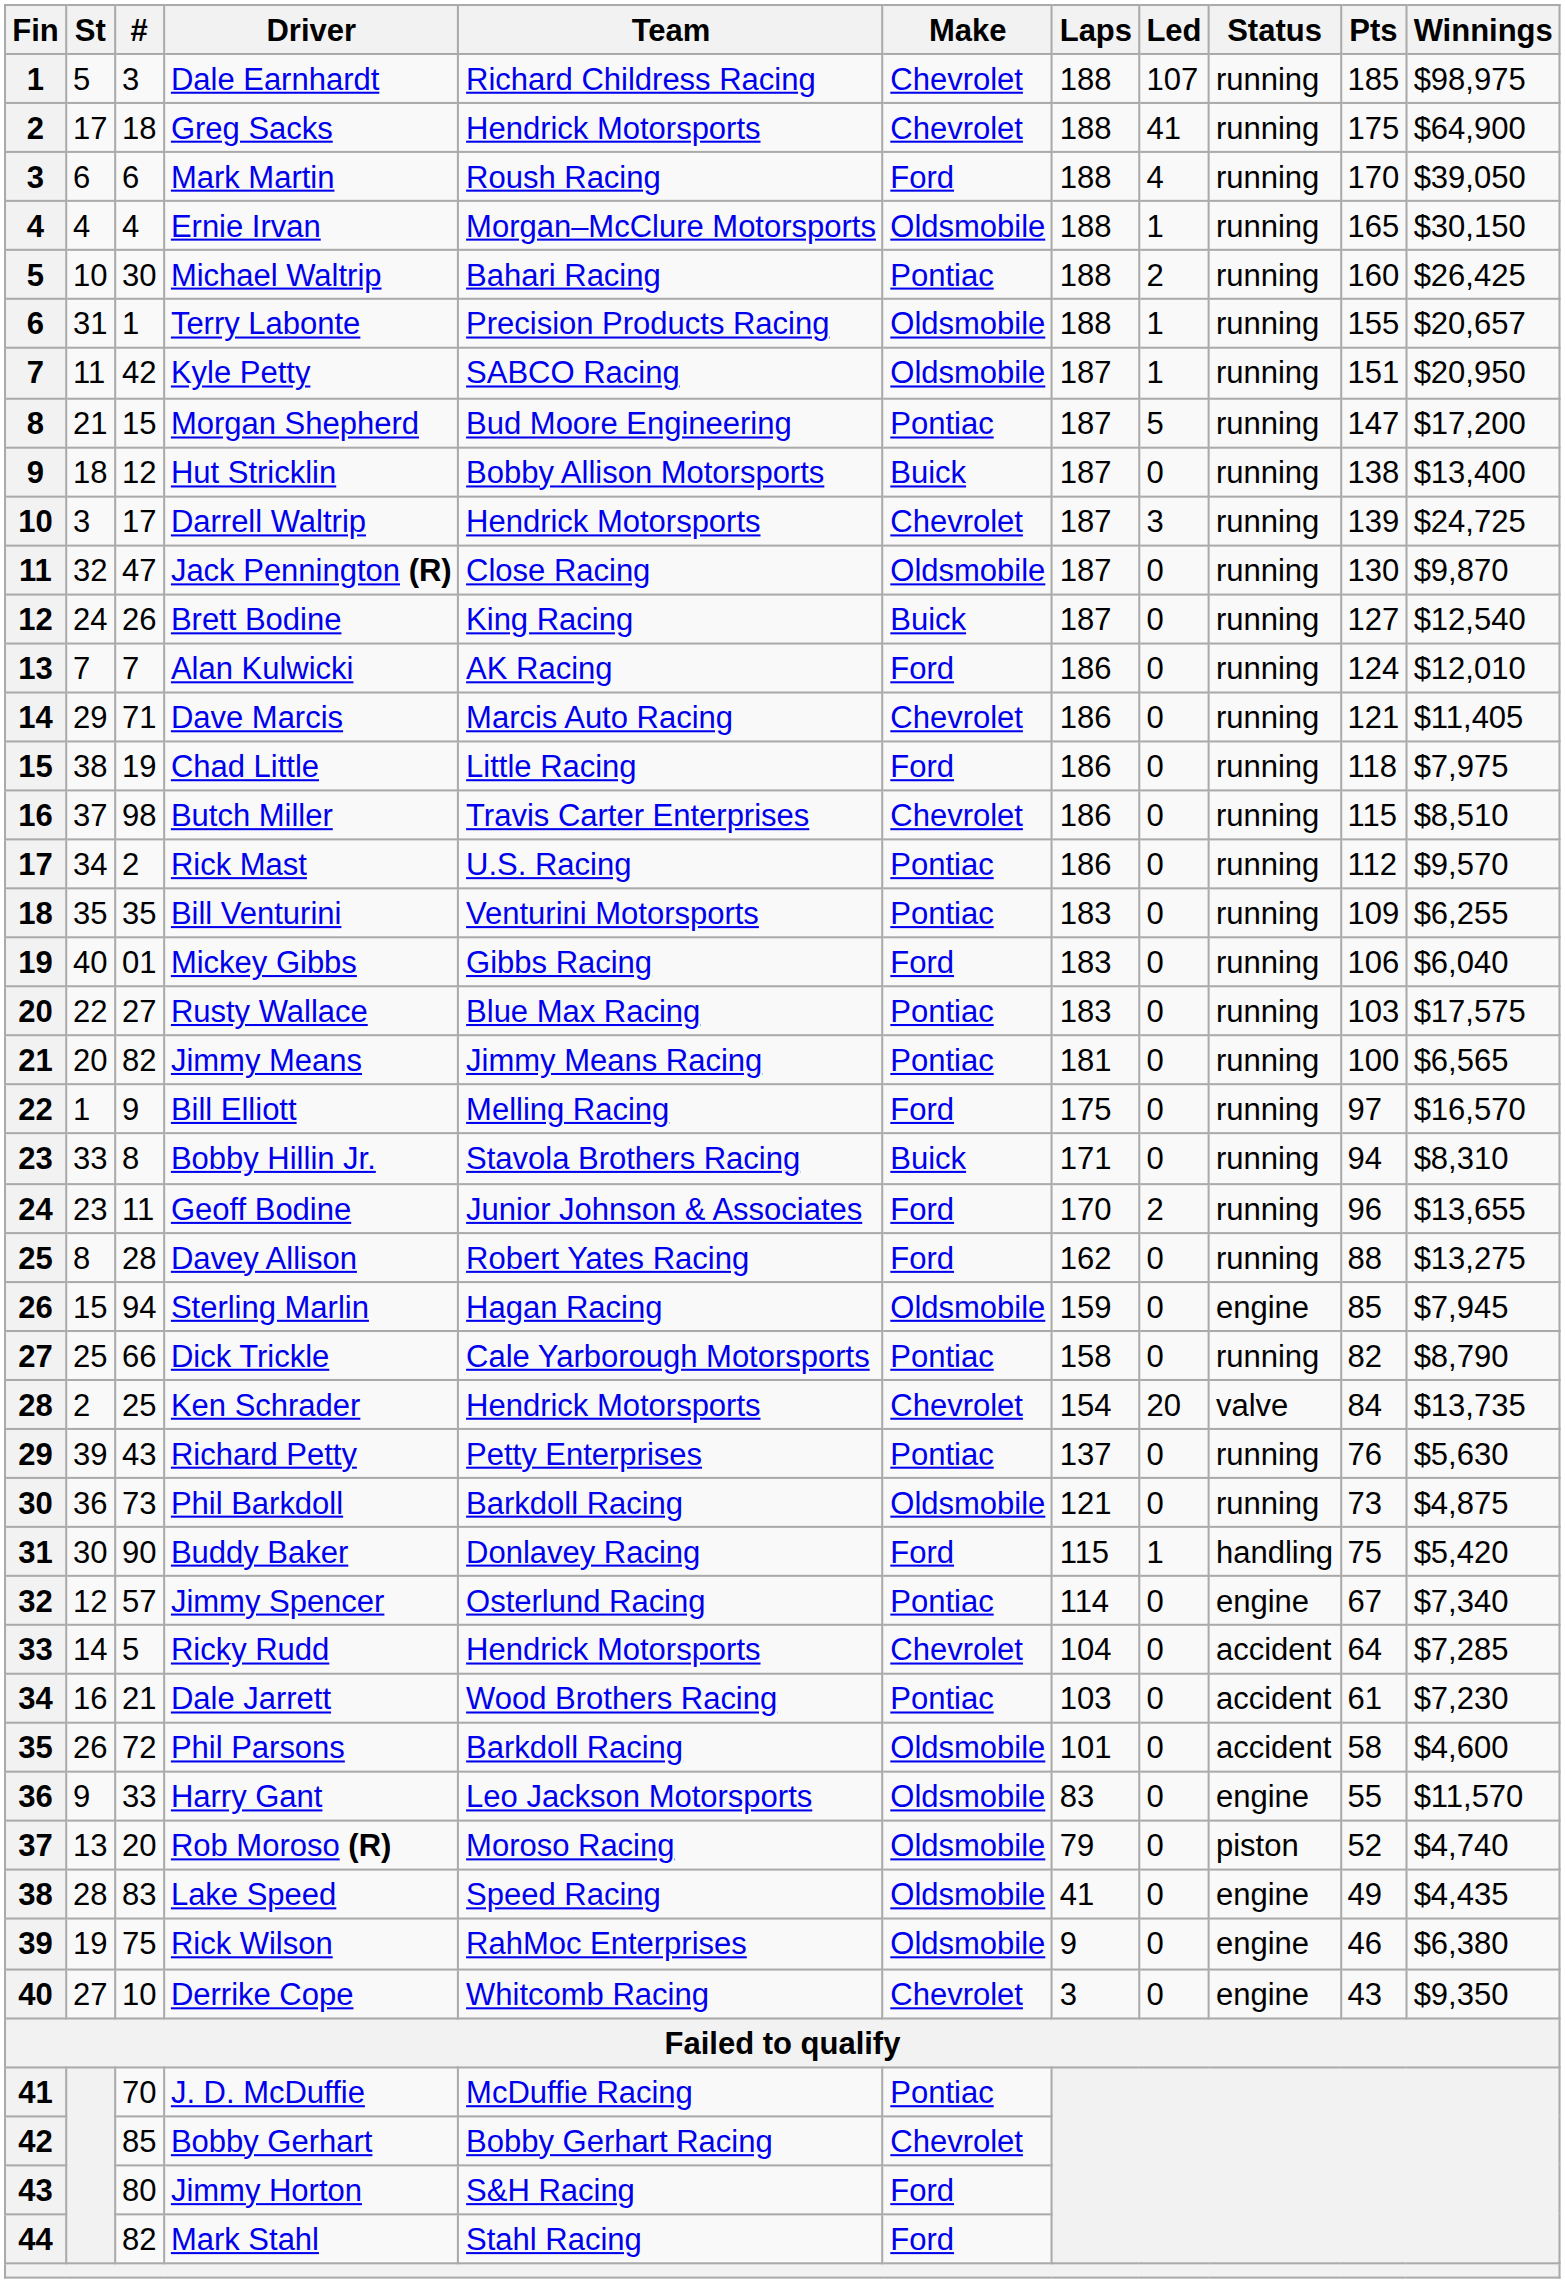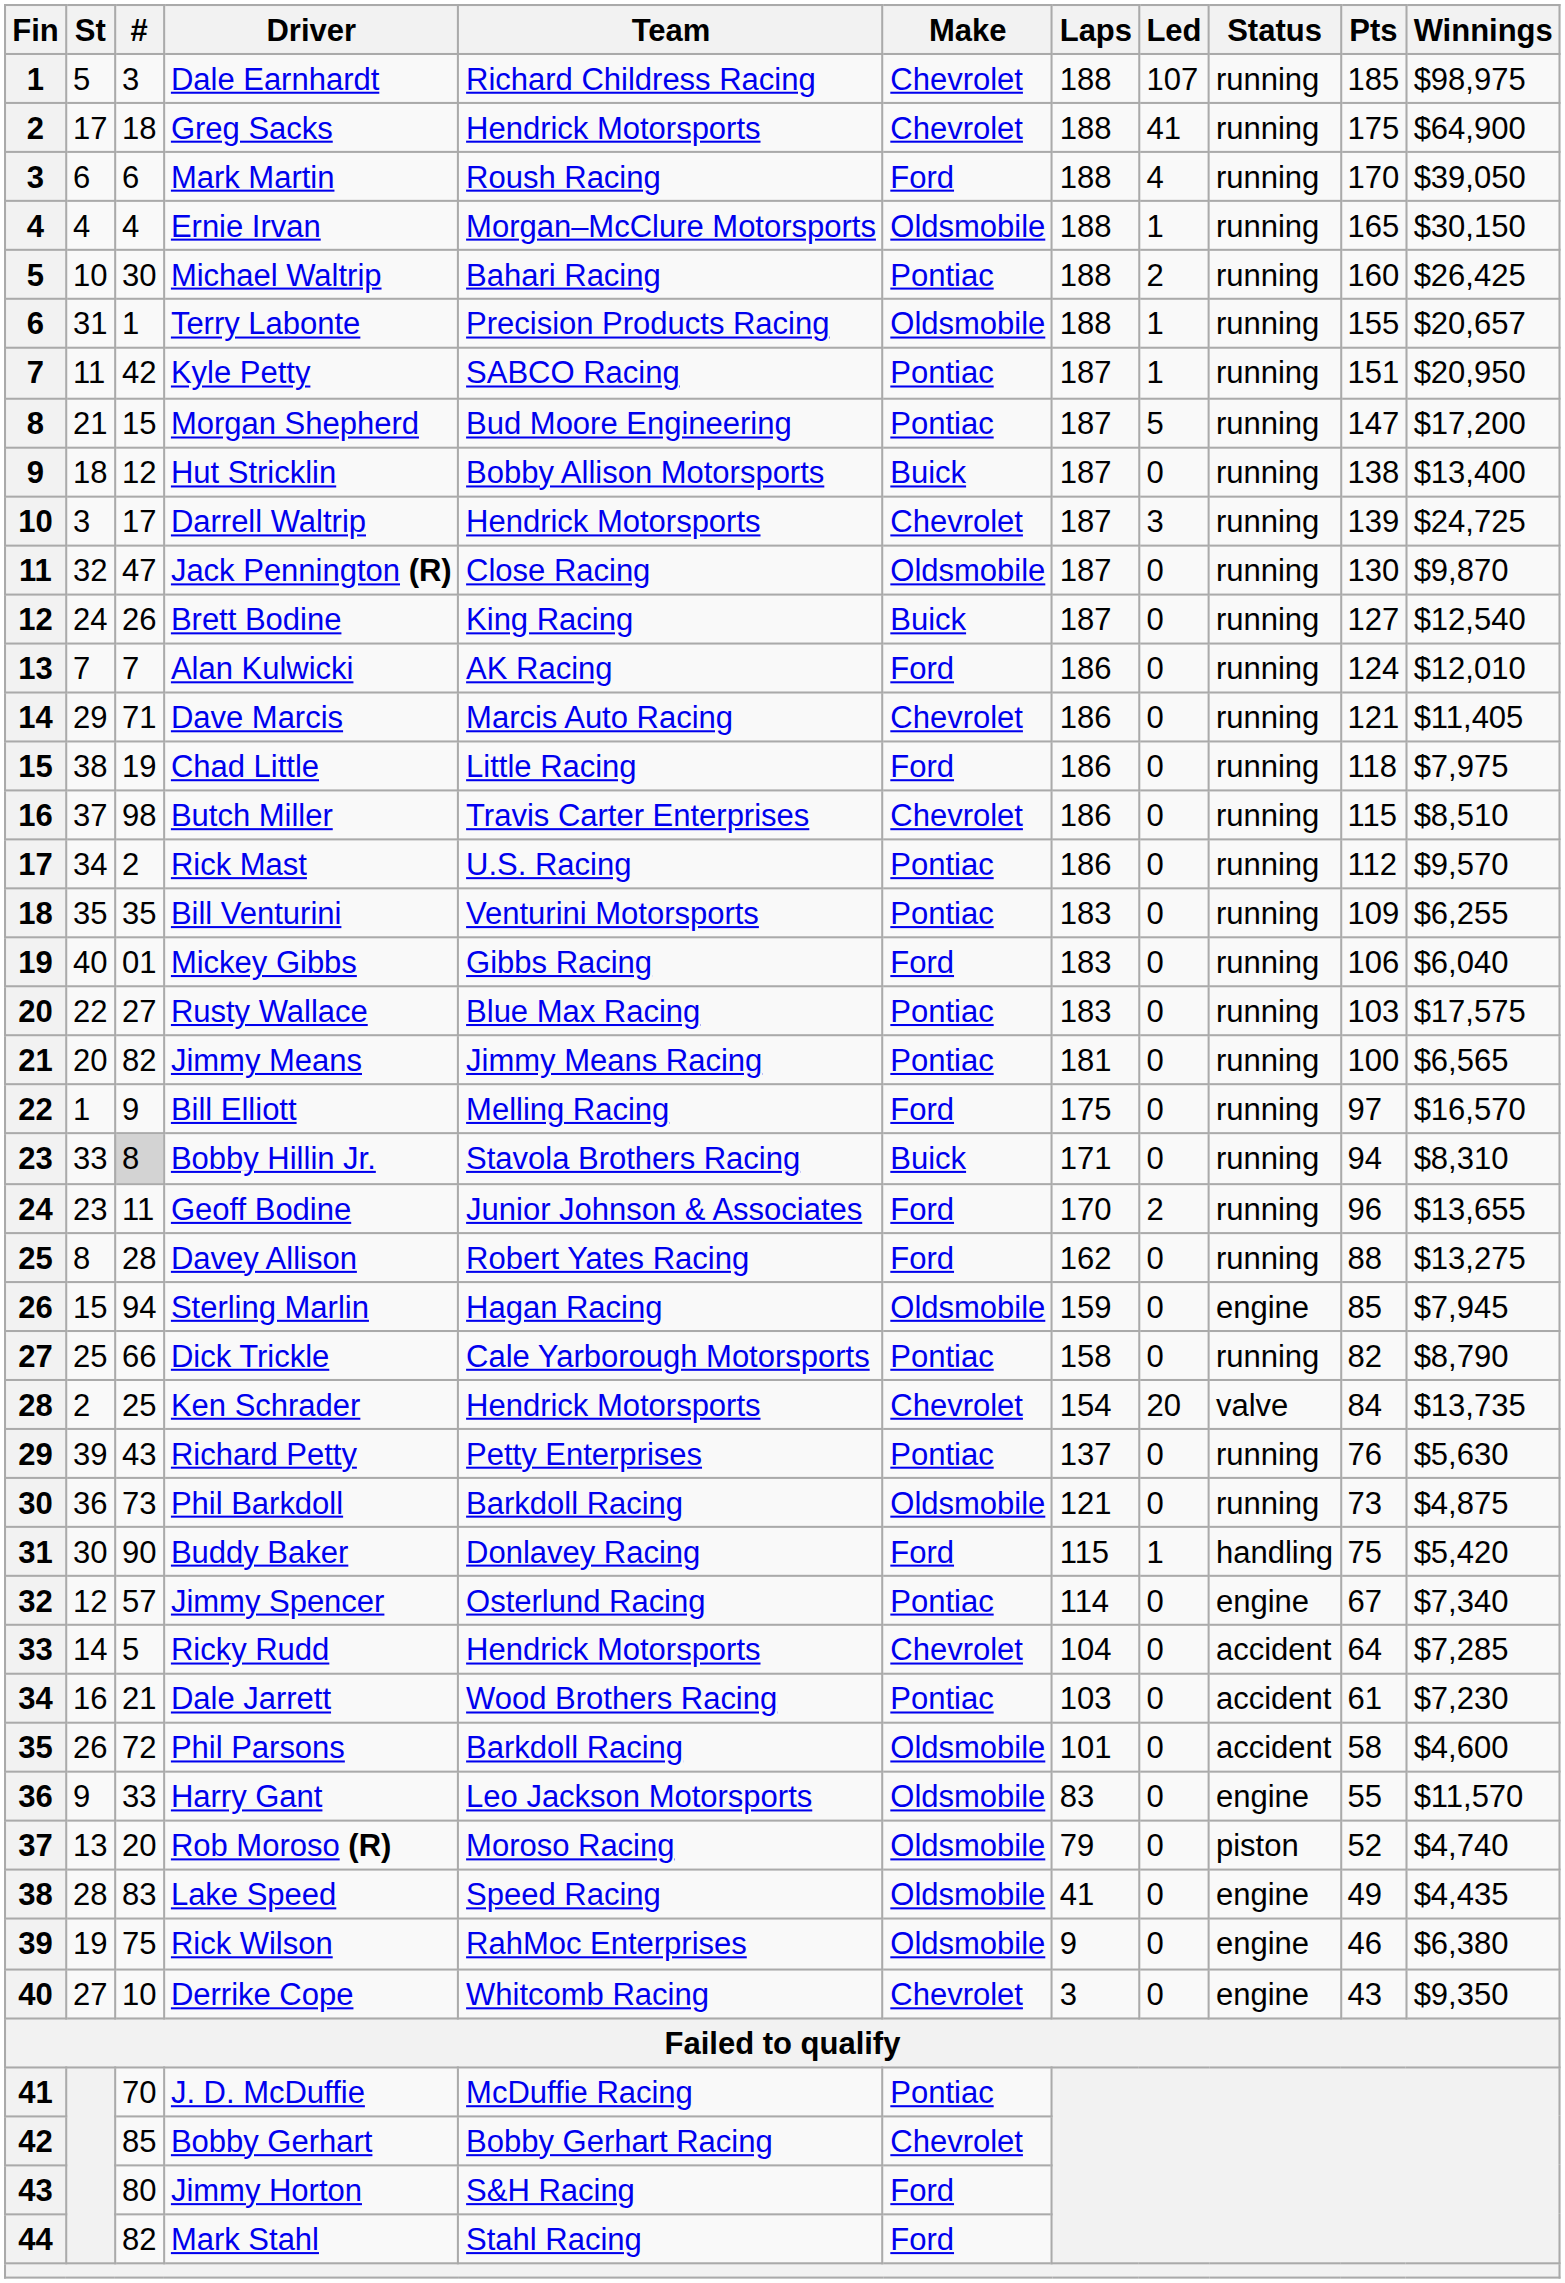Kyle Petty | Make: Oldsmobile -> Pontiac
Bobby Hillin Jr. | #: no background -> lightgrey background
